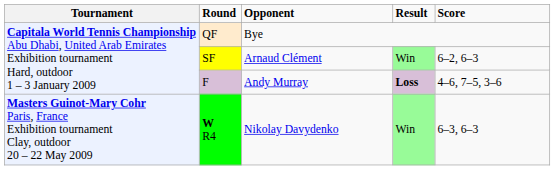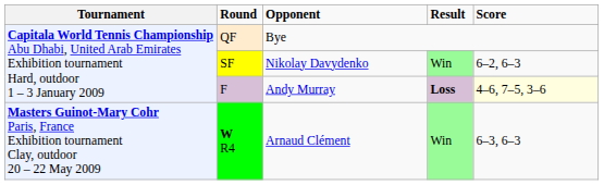SF | column 3: Arnaud Clément -> Nikolay Davydenko
F | column 5: no background -> lightyellow background
W R4 | column 3: Nikolay Davydenko -> Arnaud Clément
